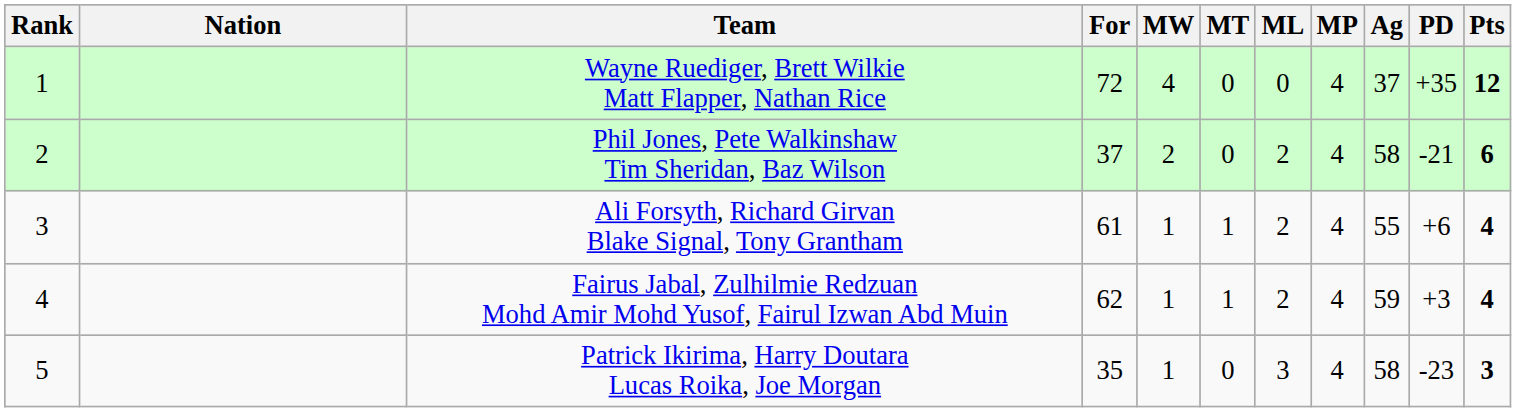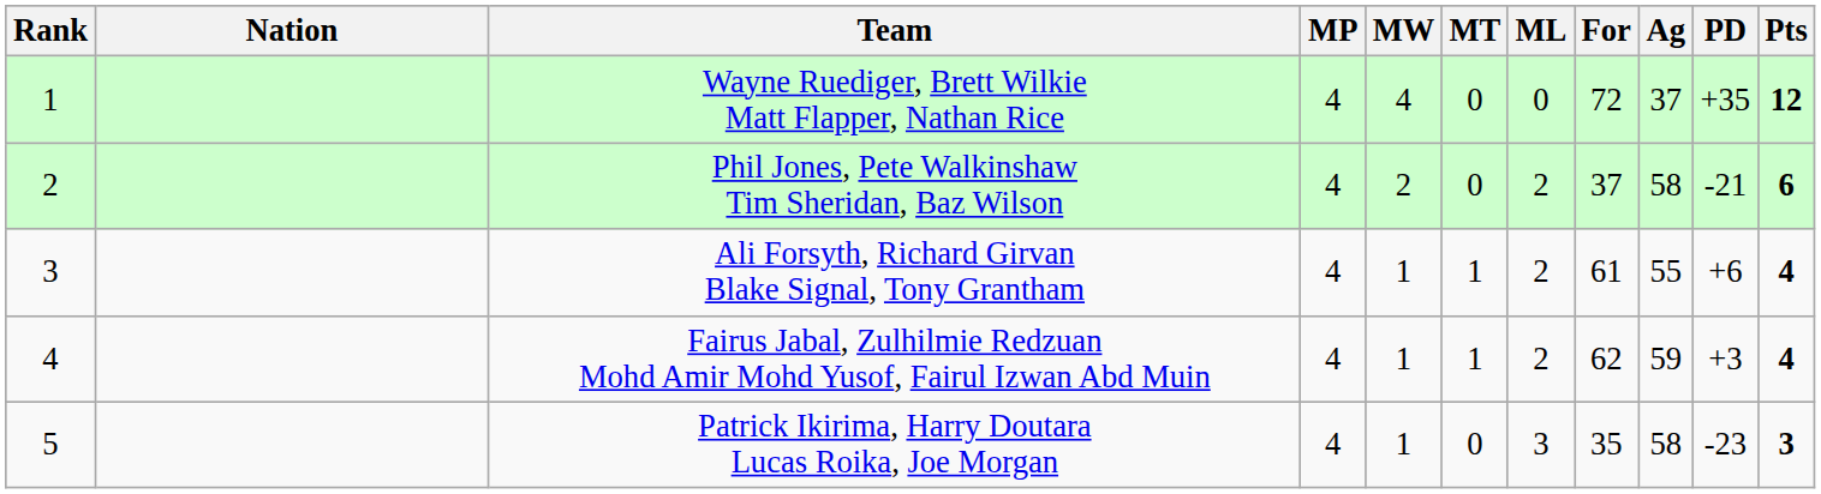columns swapped: MP <-> For
